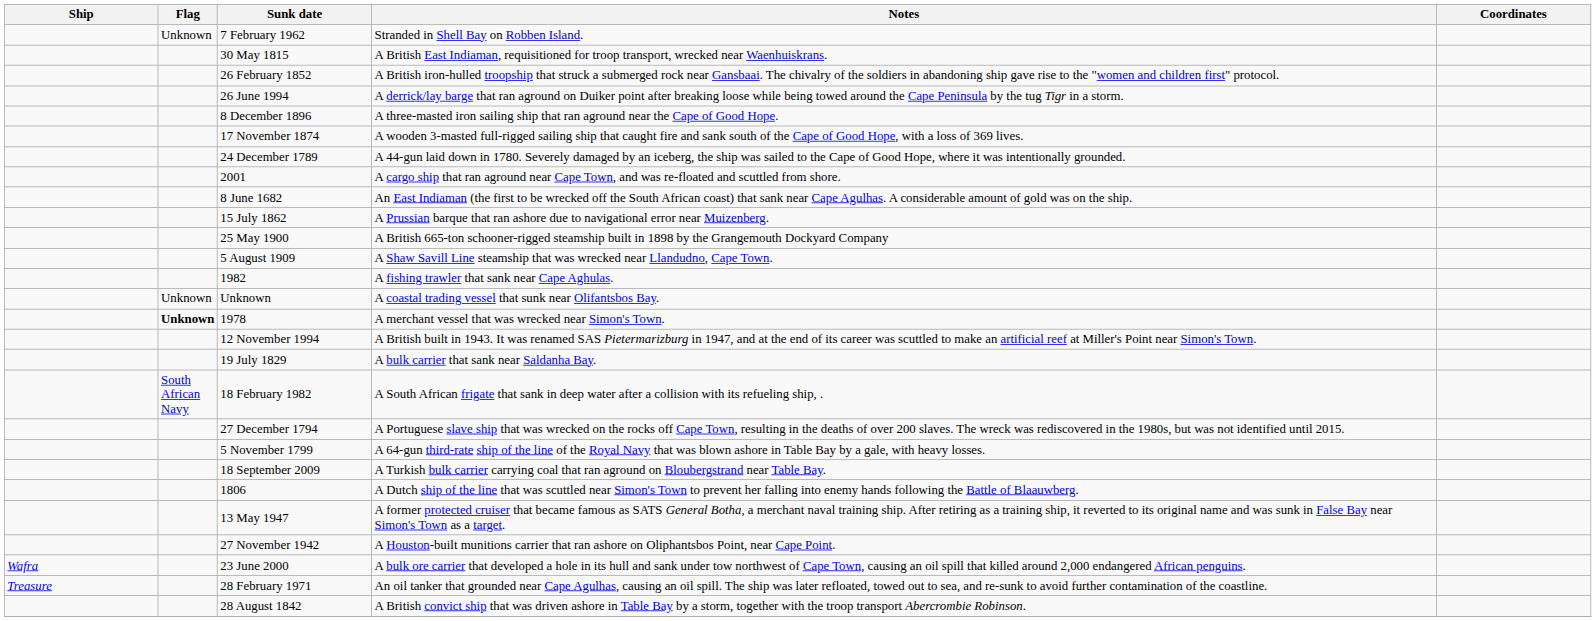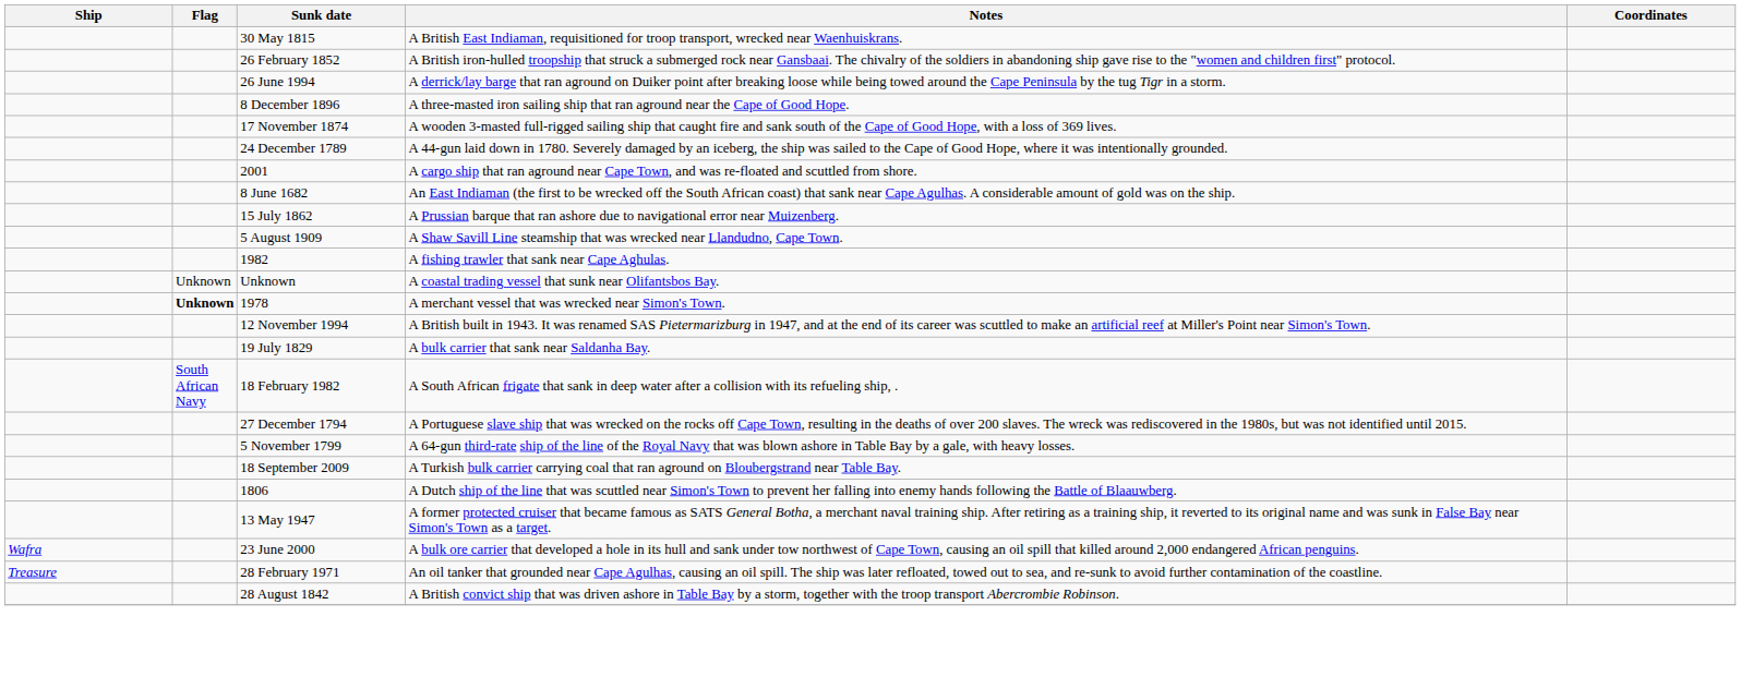- row: Unknown | 7 February 1962 | Stranded in Shell Bay on Robben Island.
- row: 25 May 1900 | A British 665-ton schooner-rigged steamship built in 1898 by the Grangemouth Dockyard Company
- row: 27 November 1942 | A Houston-built munitions carrier that ran ashore on Oliphantsbos Point, near Cape Point.
